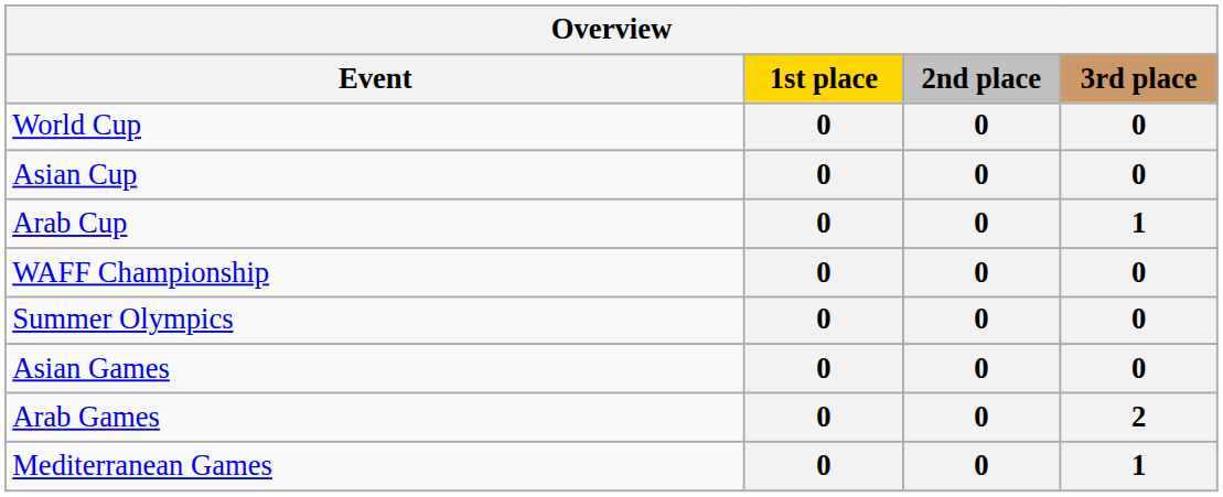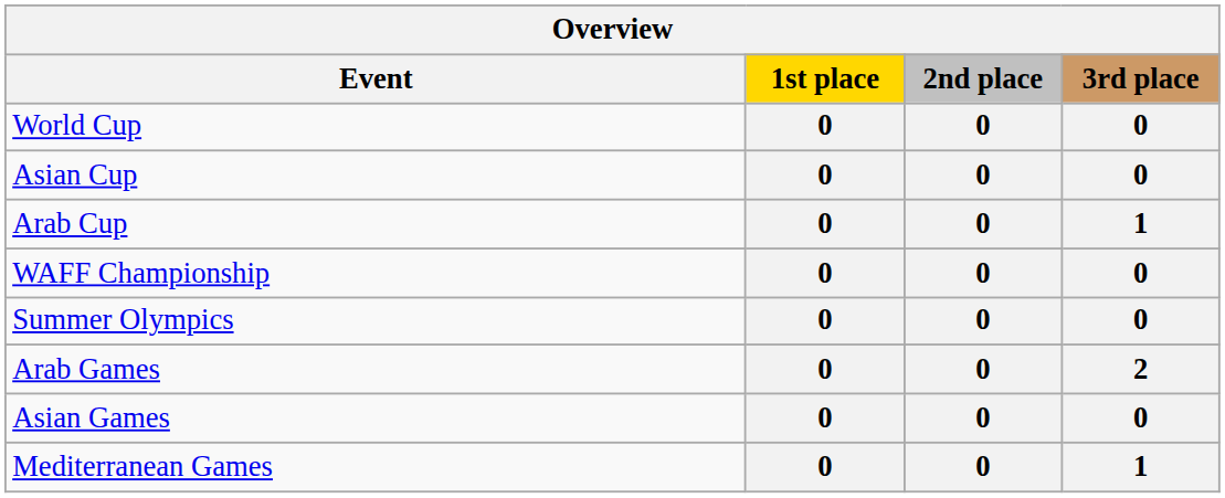rows swapped: Asian Games <-> Arab Games
